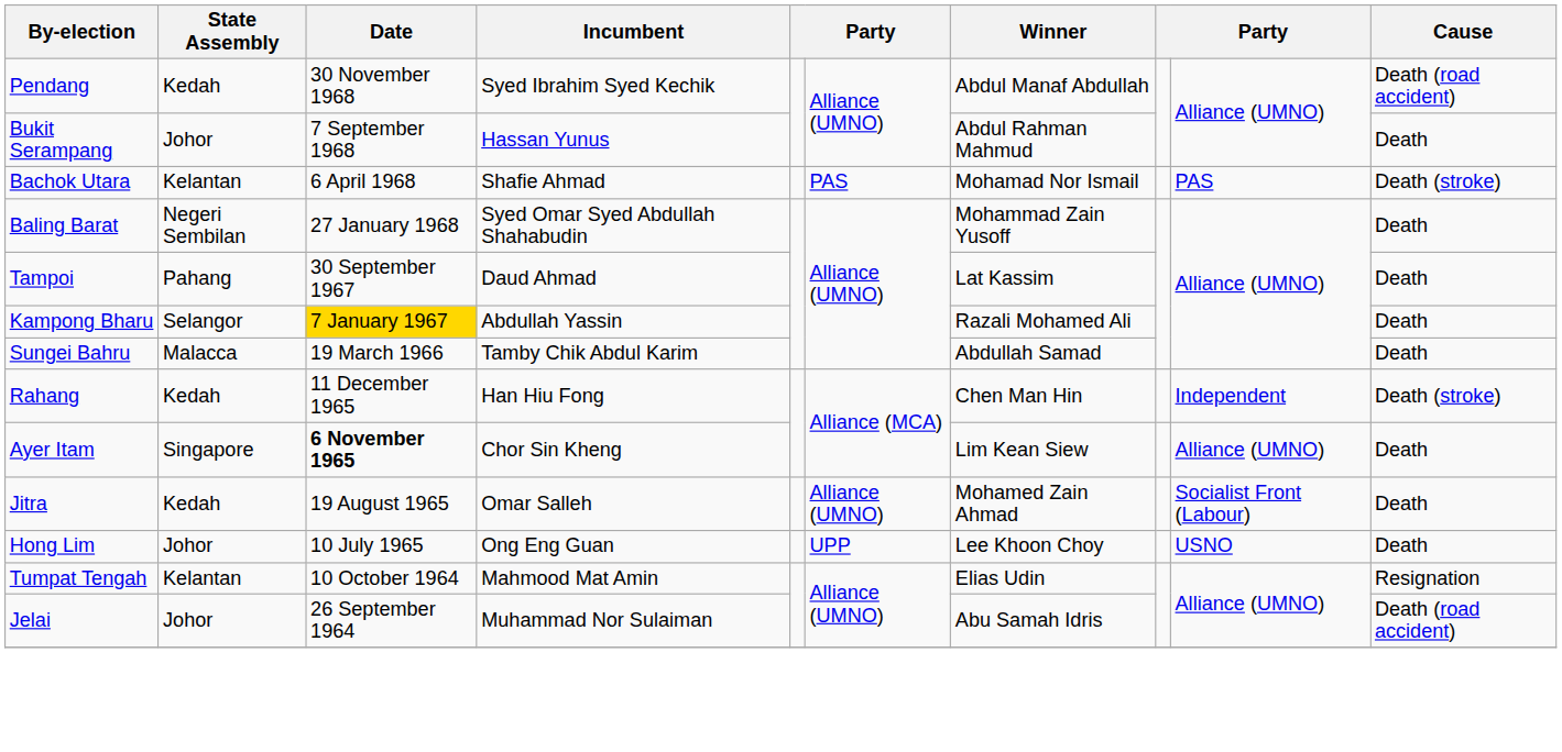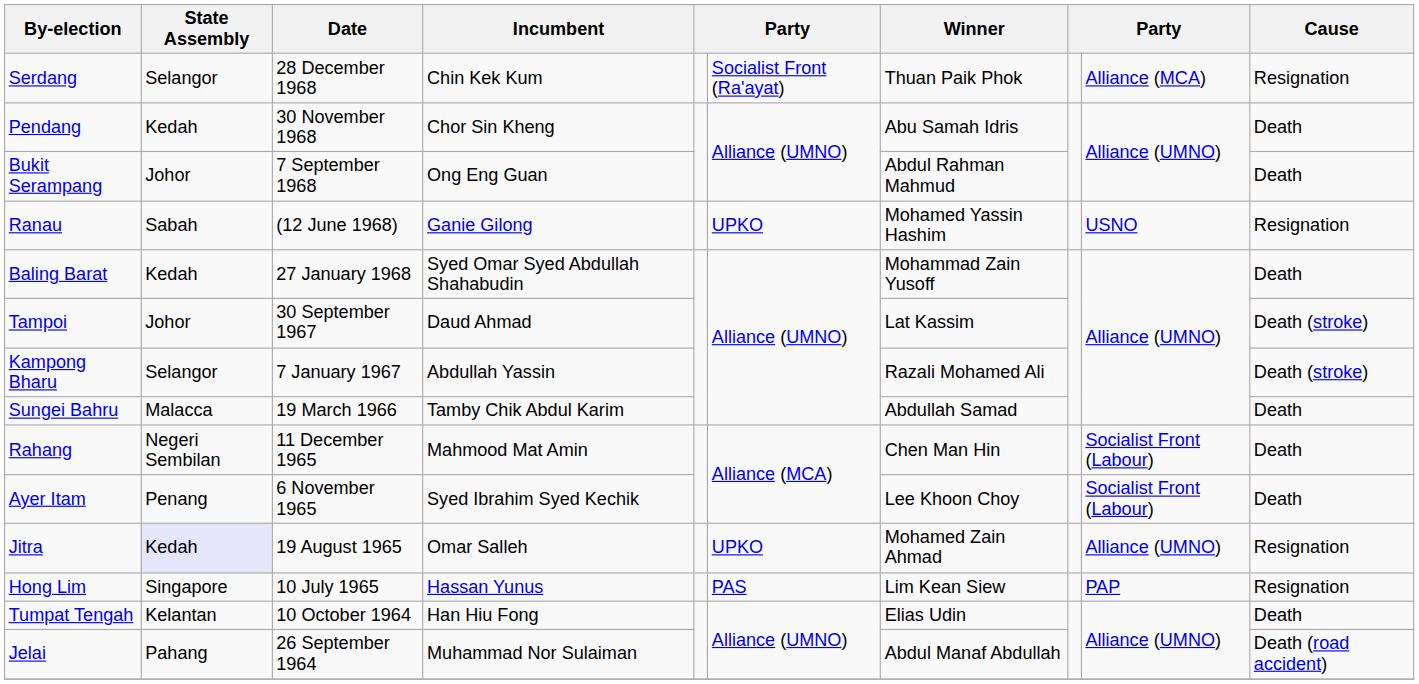+ row: Serdang | Selangor | 28 December 1968 | Chin Kek Kum | Socialist Front (Ra'ayat) | Thuan Paik Phok | Alliance (MCA) | Resignation
Pendang | Incumbent: Syed Ibrahim Syed Kechik -> Chor Sin Kheng
Pendang | Winner: Abdul Manaf Abdullah -> Abu Samah Idris
Pendang | Cause: Death (road accident) -> Death
Bukit Serampang | Incumbent: Hassan Yunus -> Ong Eng Guan
+ row: Ranau | Sabah | (12 June 1968) | Ganie Gilong | UPKO | Mohamed Yassin Hashim | USNO | Resignation
- row: Bachok Utara | Kelantan | 6 April 1968 | Shafie Ahmad | PAS | Mohamad Nor Ismail | PAS | Death (stroke)
Baling Barat | State Assembly: Negeri Sembilan -> Kedah
Tampoi | State Assembly: Pahang -> Johor
Tampoi | Cause: Death -> Death (stroke)
Kampong Bharu | Date: gold background -> no background
Kampong Bharu | Cause: Death -> Death (stroke)
Rahang | State Assembly: Kedah -> Negeri Sembilan
Rahang | Incumbent: Han Hiu Fong -> Mahmood Mat Amin
Rahang | column 9: Independent -> Socialist Front (Labour)
Rahang | Cause: Death (stroke) -> Death
Ayer Itam | State Assembly: Singapore -> Penang
Ayer Itam | Date: bold -> normal
Ayer Itam | Incumbent: Chor Sin Kheng -> Syed Ibrahim Syed Kechik
Ayer Itam | Winner: Lim Kean Siew -> Lee Khoon Choy
Ayer Itam | column 9: Alliance (UMNO) -> Socialist Front (Labour)
Jitra | State Assembly: no background -> lavender background
Jitra | column 6: Alliance (UMNO) -> UPKO
Jitra | column 9: Socialist Front (Labour) -> Alliance (UMNO)
Jitra | Cause: Death -> Resignation
Hong Lim | State Assembly: Johor -> Singapore
Hong Lim | Incumbent: Ong Eng Guan -> Hassan Yunus
Hong Lim | column 6: UPP -> PAS
Hong Lim | Winner: Lee Khoon Choy -> Lim Kean Siew
Hong Lim | column 9: USNO -> PAP
Hong Lim | Cause: Death -> Resignation
Tumpat Tengah | Incumbent: Mahmood Mat Amin -> Han Hiu Fong
Tumpat Tengah | Cause: Resignation -> Death
Jelai | State Assembly: Johor -> Pahang
Jelai | Winner: Abu Samah Idris -> Abdul Manaf Abdullah
